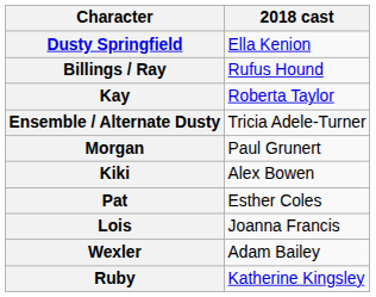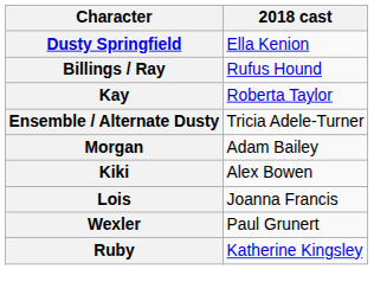Morgan | 2018 cast: Paul Grunert -> Adam Bailey
- row: Pat | Esther Coles
Wexler | 2018 cast: Adam Bailey -> Paul Grunert
